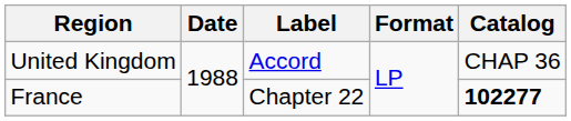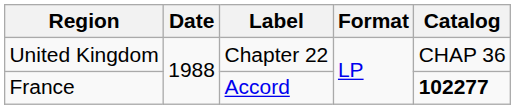United Kingdom | Label: Accord -> Chapter 22
France | Label: Chapter 22 -> Accord
